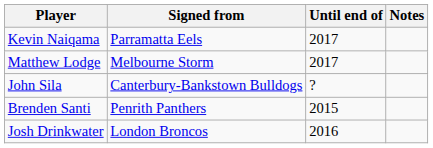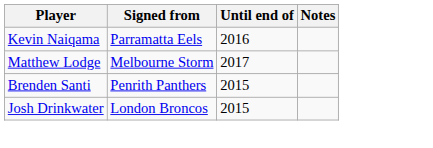Kevin Naiqama | Until end of: 2017 -> 2016
- row: John Sila | Canterbury-Bankstown Bulldogs | ?
Josh Drinkwater | Until end of: 2016 -> 2015
